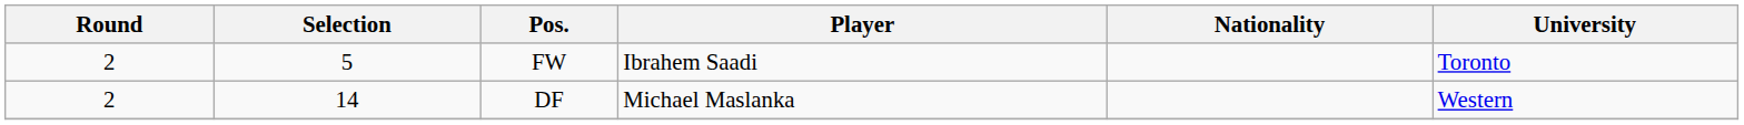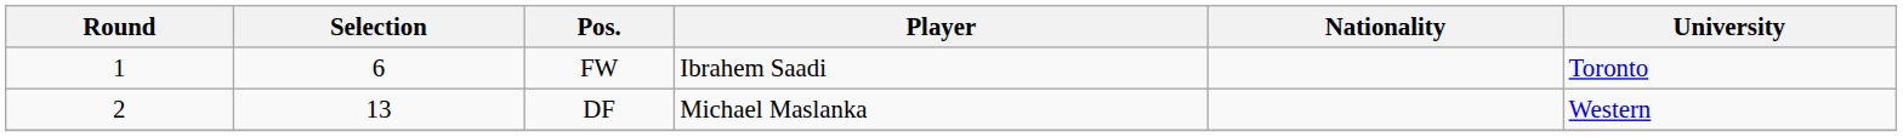FW | Round: 2 -> 1
FW | Selection: 5 -> 6
DF | Selection: 14 -> 13
